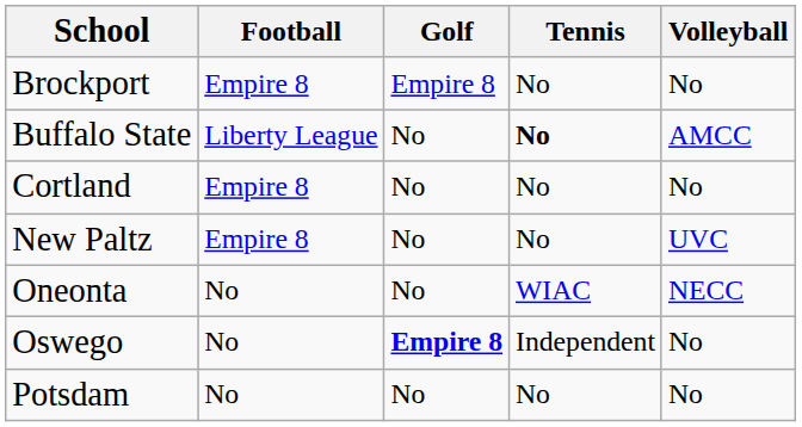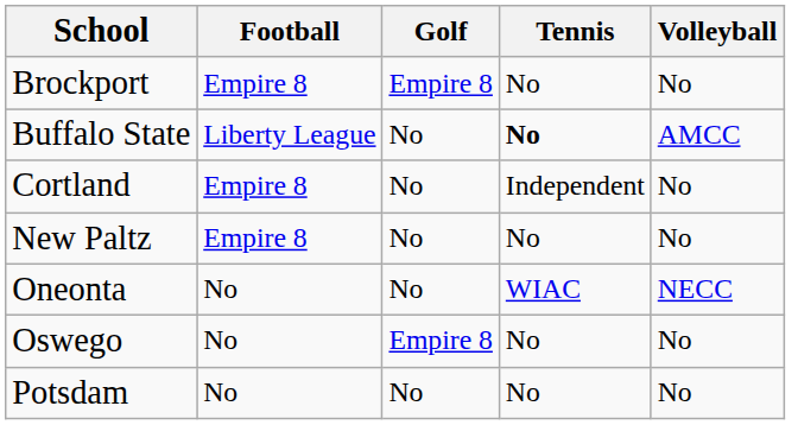Cortland | Tennis: No -> Independent
New Paltz | Volleyball: UVC -> No
Oswego | Golf: bold -> normal
Oswego | Tennis: Independent -> No
